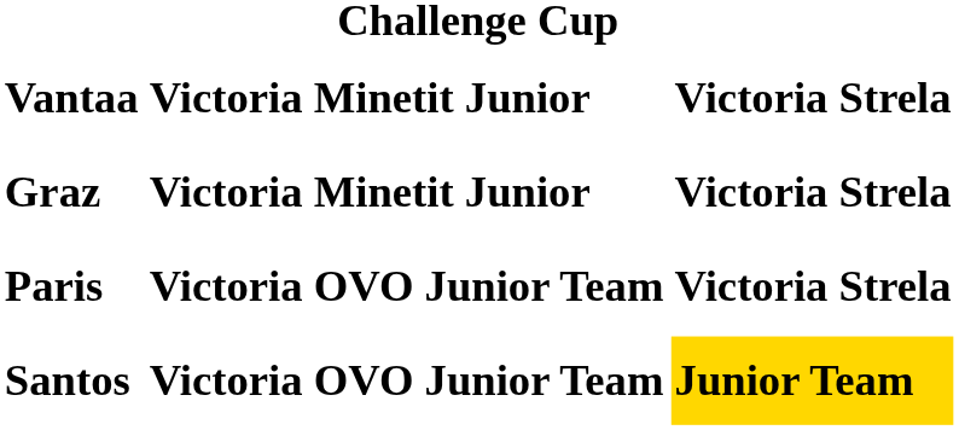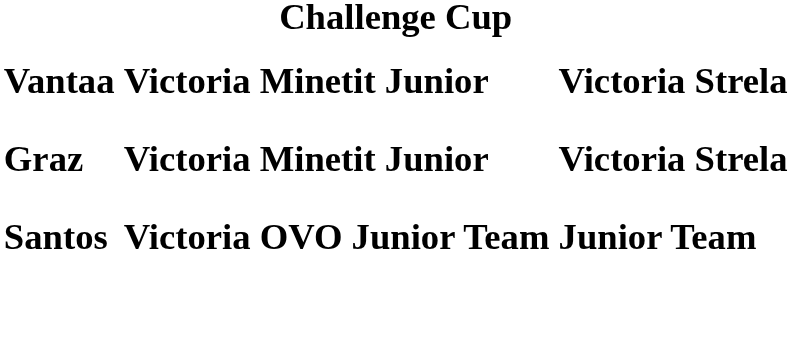- row: Paris | Victoria | OVO Junior Team | Victoria Strela
Santos | column 4: gold background -> no background
